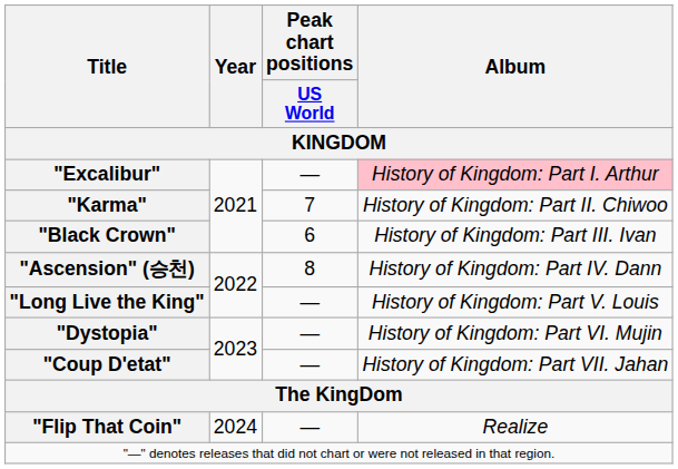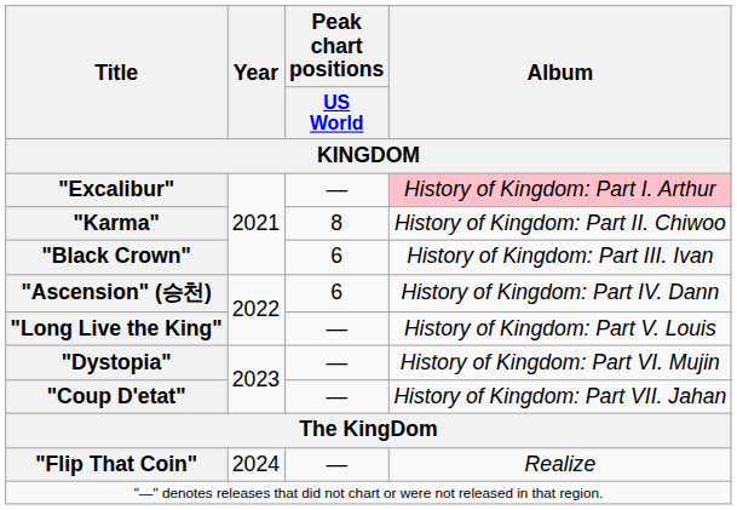"Karma" | Peak chart positions / US World: 7 -> 8
"Ascension" (승천) | Peak chart positions / US World: 8 -> 6
